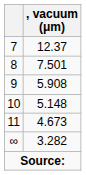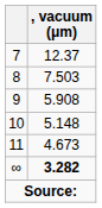8 | , vacuum (μm): 7.501 -> 7.503
∞ | , vacuum (μm): normal -> bold
